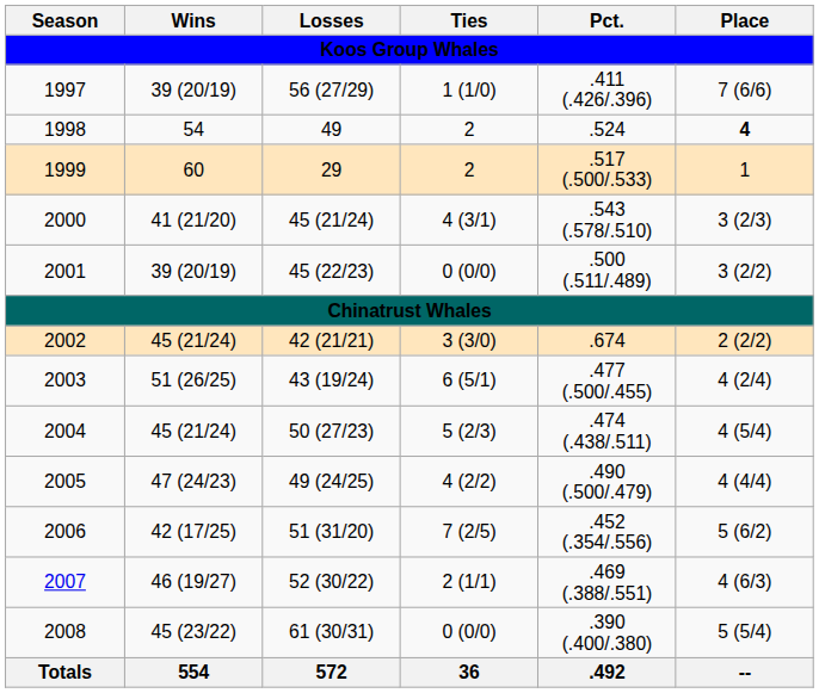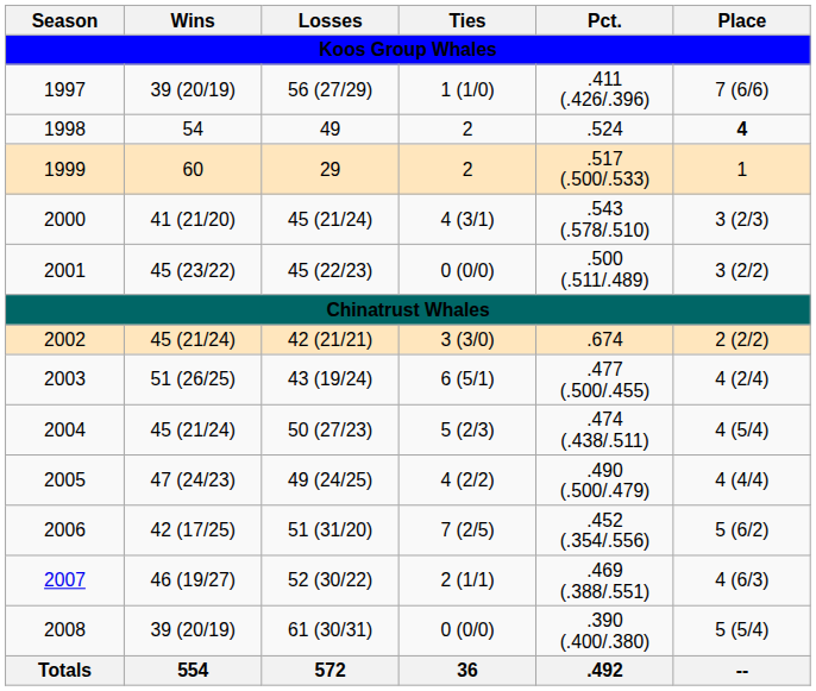2001 | Wins: 39 (20/19) -> 45 (23/22)
2008 | Wins: 45 (23/22) -> 39 (20/19)
